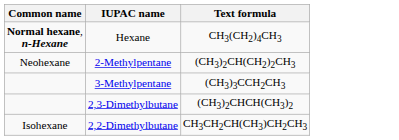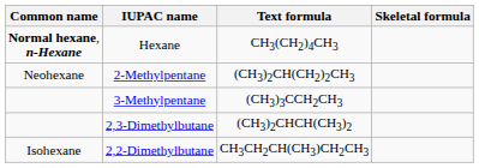+ column: Skeletal formula
